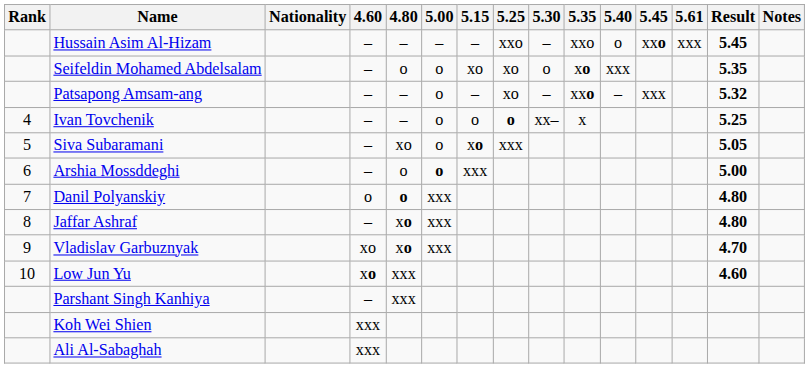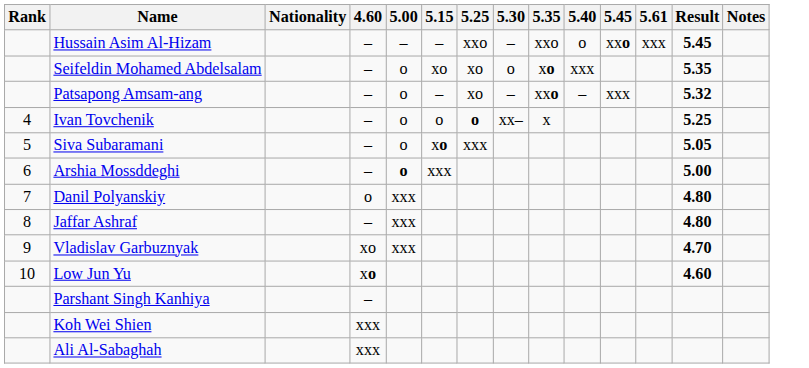- column: 4.80 | – | o | – | – | xo | o | o | xo | xo | xxx | xxx
